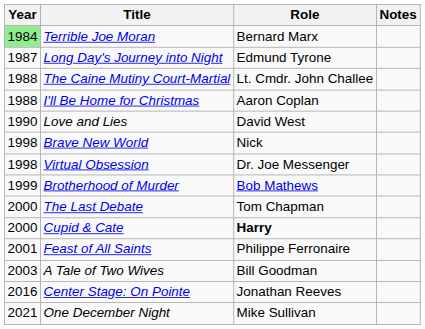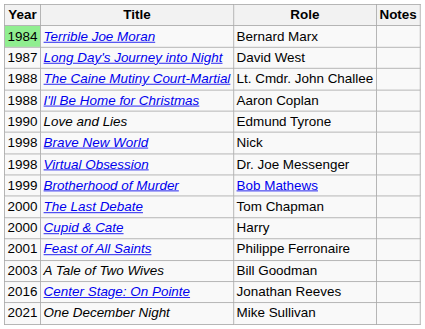Long Day's Journey into Night | Role: Edmund Tyrone -> David West
Love and Lies | Role: David West -> Edmund Tyrone
Cupid & Cate | Role: bold -> normal
